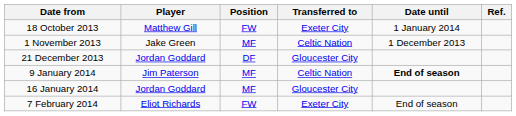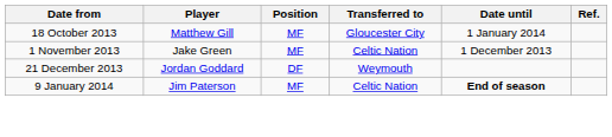18 October 2013 | Position: FW -> MF
18 October 2013 | Transferred to: Exeter City -> Gloucester City
21 December 2013 | Transferred to: Gloucester City -> Weymouth
- row: 16 January 2014 | Jordan Goddard | MF | Gloucester City
- row: 7 February 2014 | Eliot Richards | FW | Exeter City | End of season
